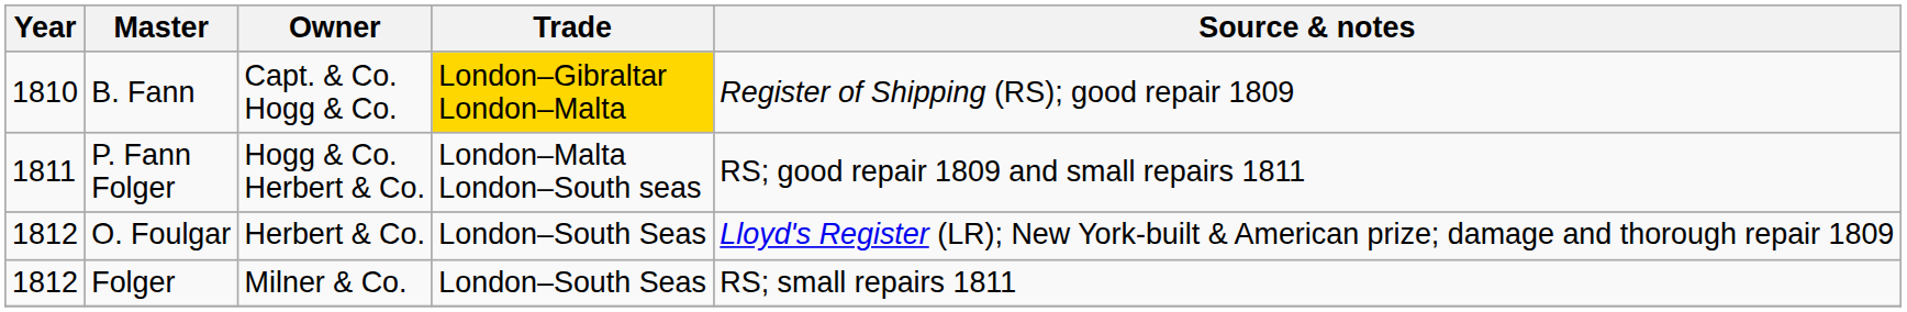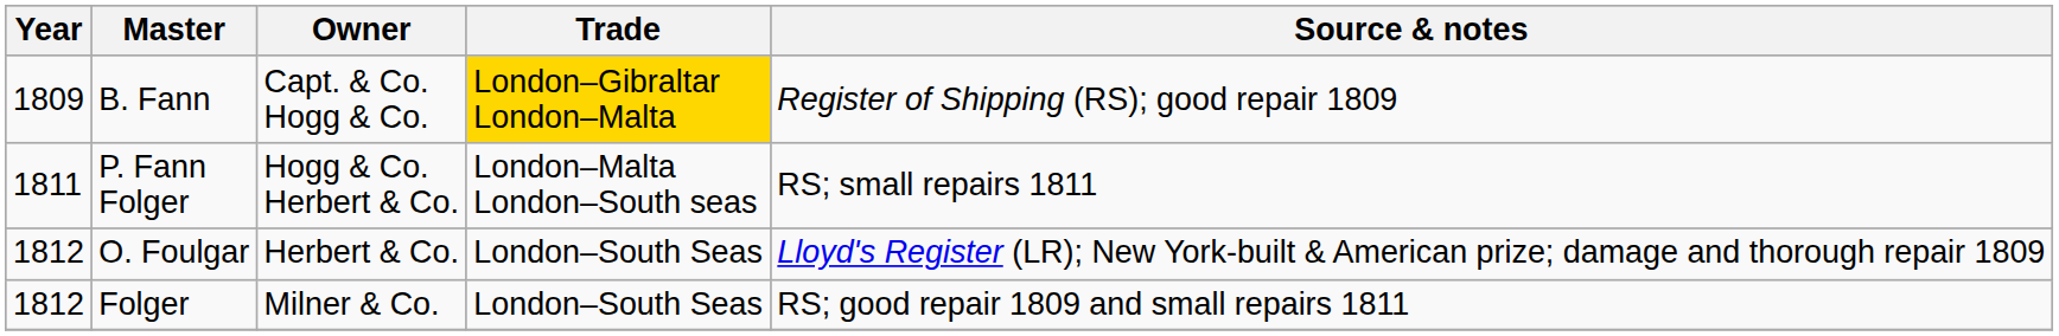B. Fann | Year: 1810 -> 1809
P. Fann Folger | Source & notes: RS; good repair 1809 and small repairs 1811 -> RS; small repairs 1811
Folger | Source & notes: RS; small repairs 1811 -> RS; good repair 1809 and small repairs 1811
